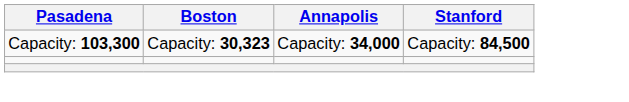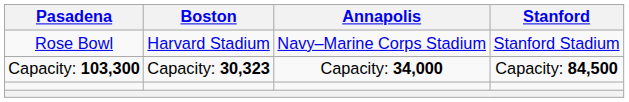+ row: Rose Bowl | Harvard Stadium | Navy–Marine Corps Stadium | Stanford Stadium
